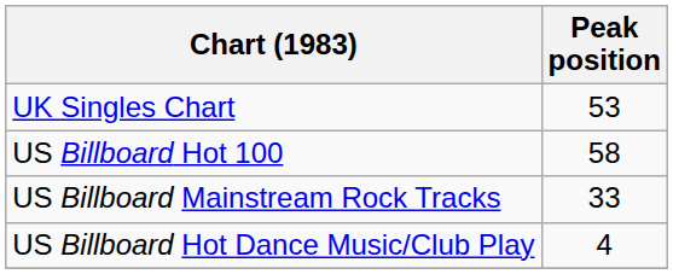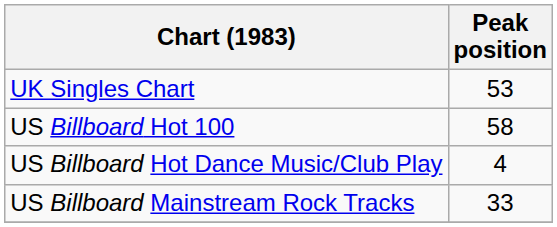rows swapped: US Billboard Mainstream Rock Tracks <-> US Billboard Hot Dance Music/Club Play
